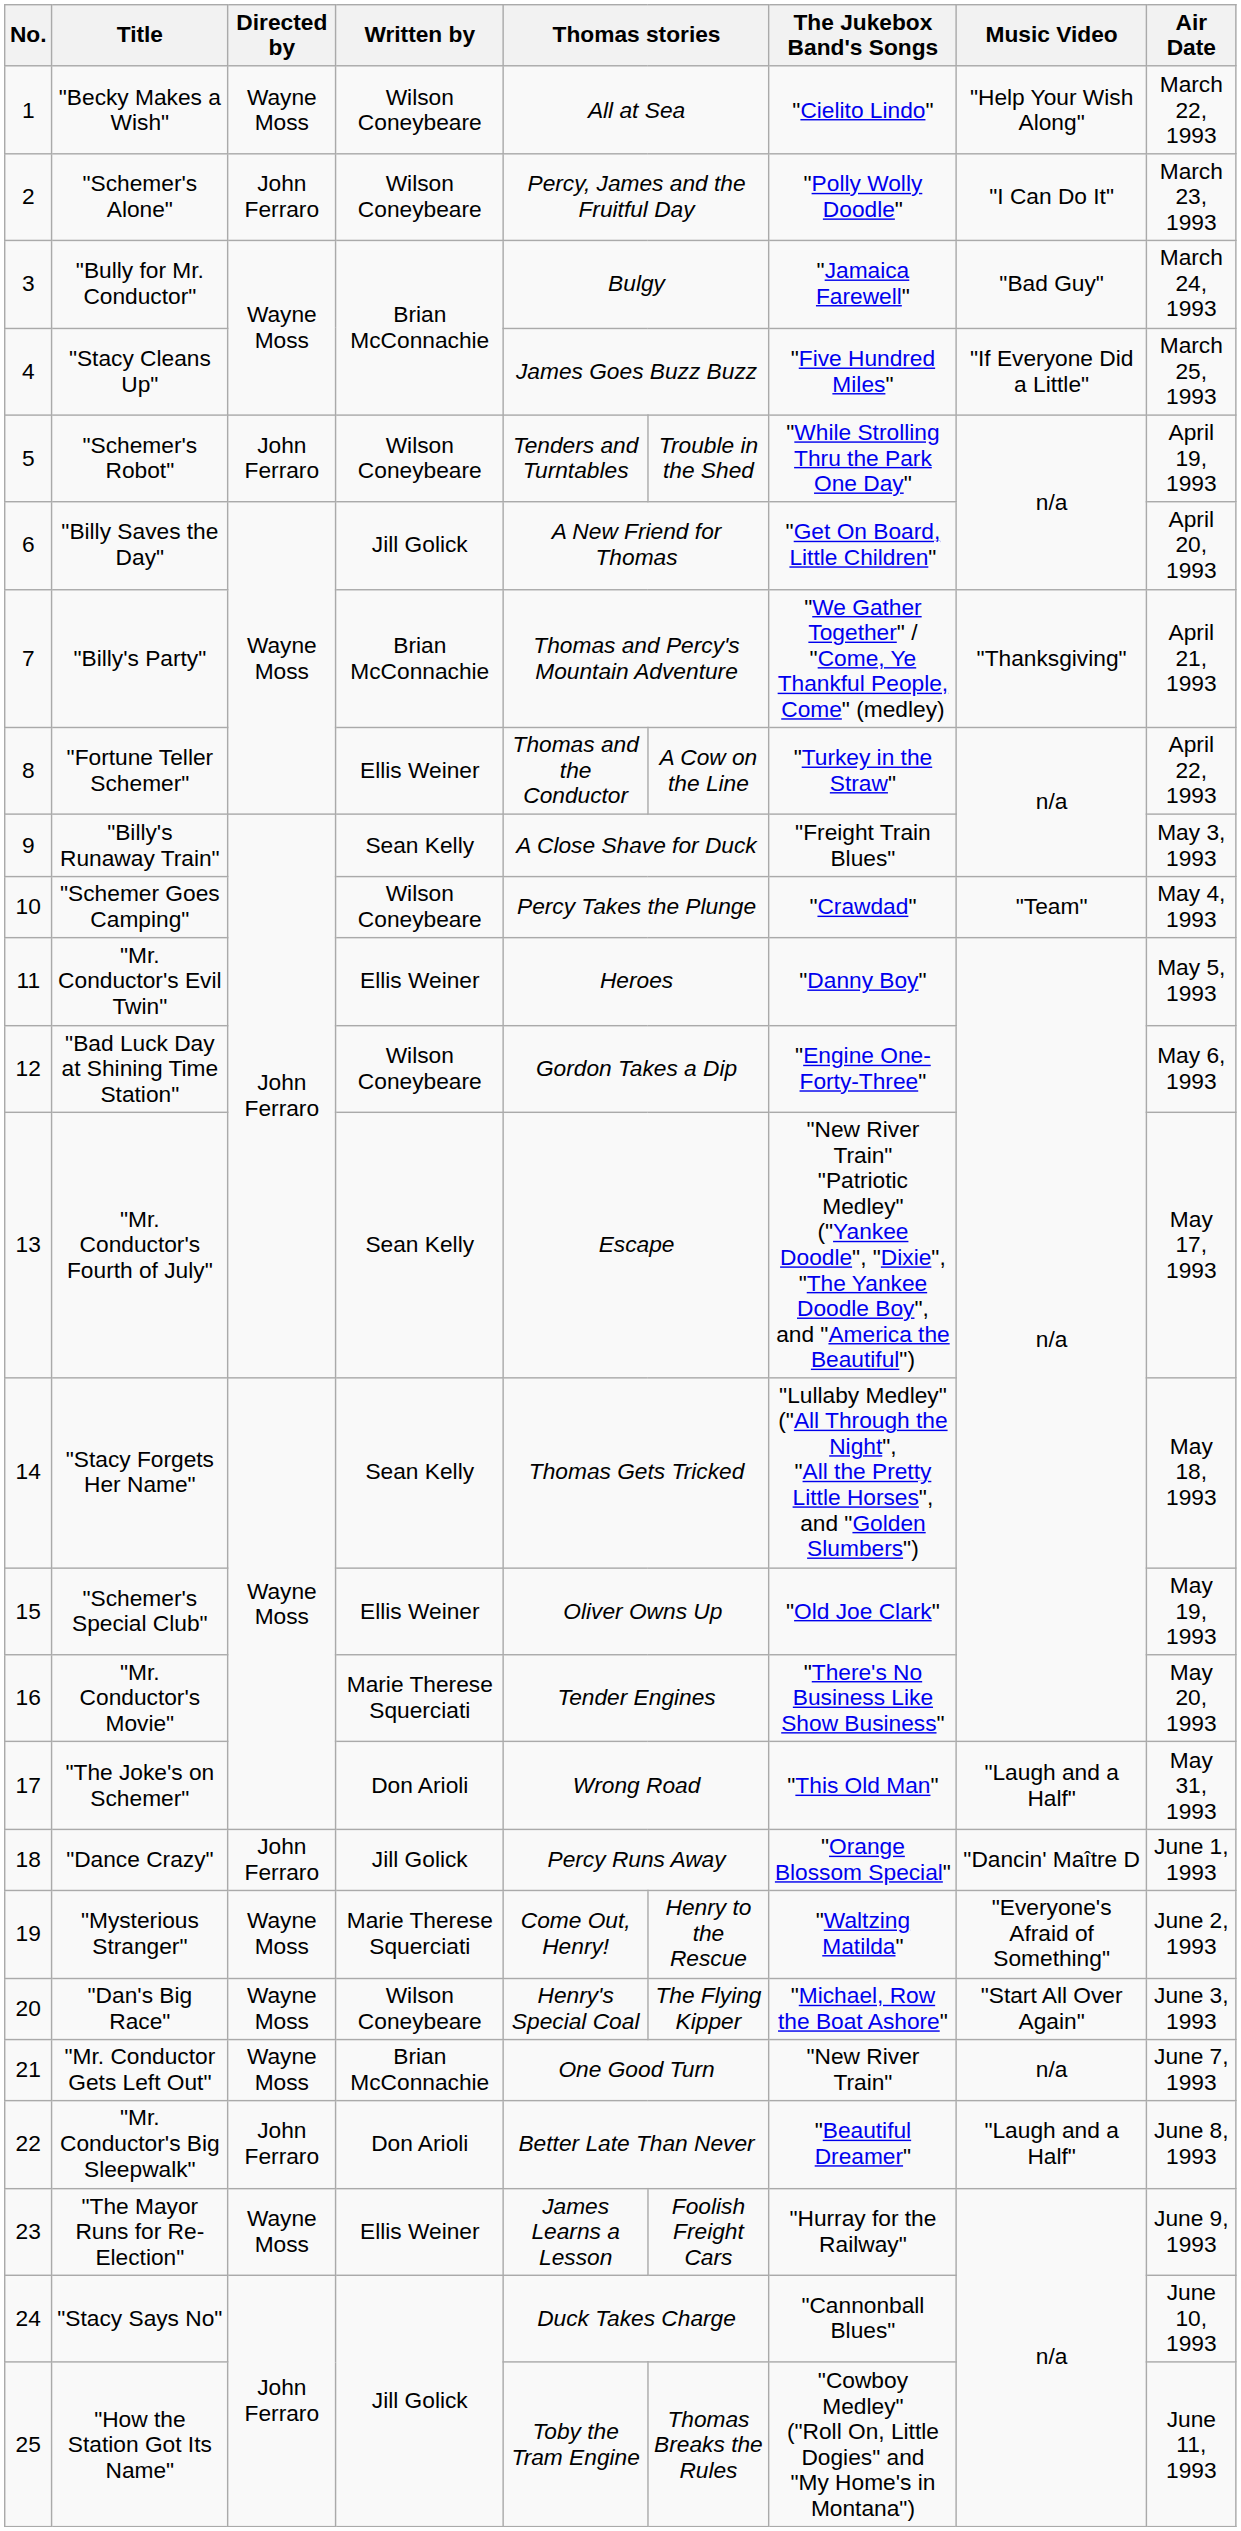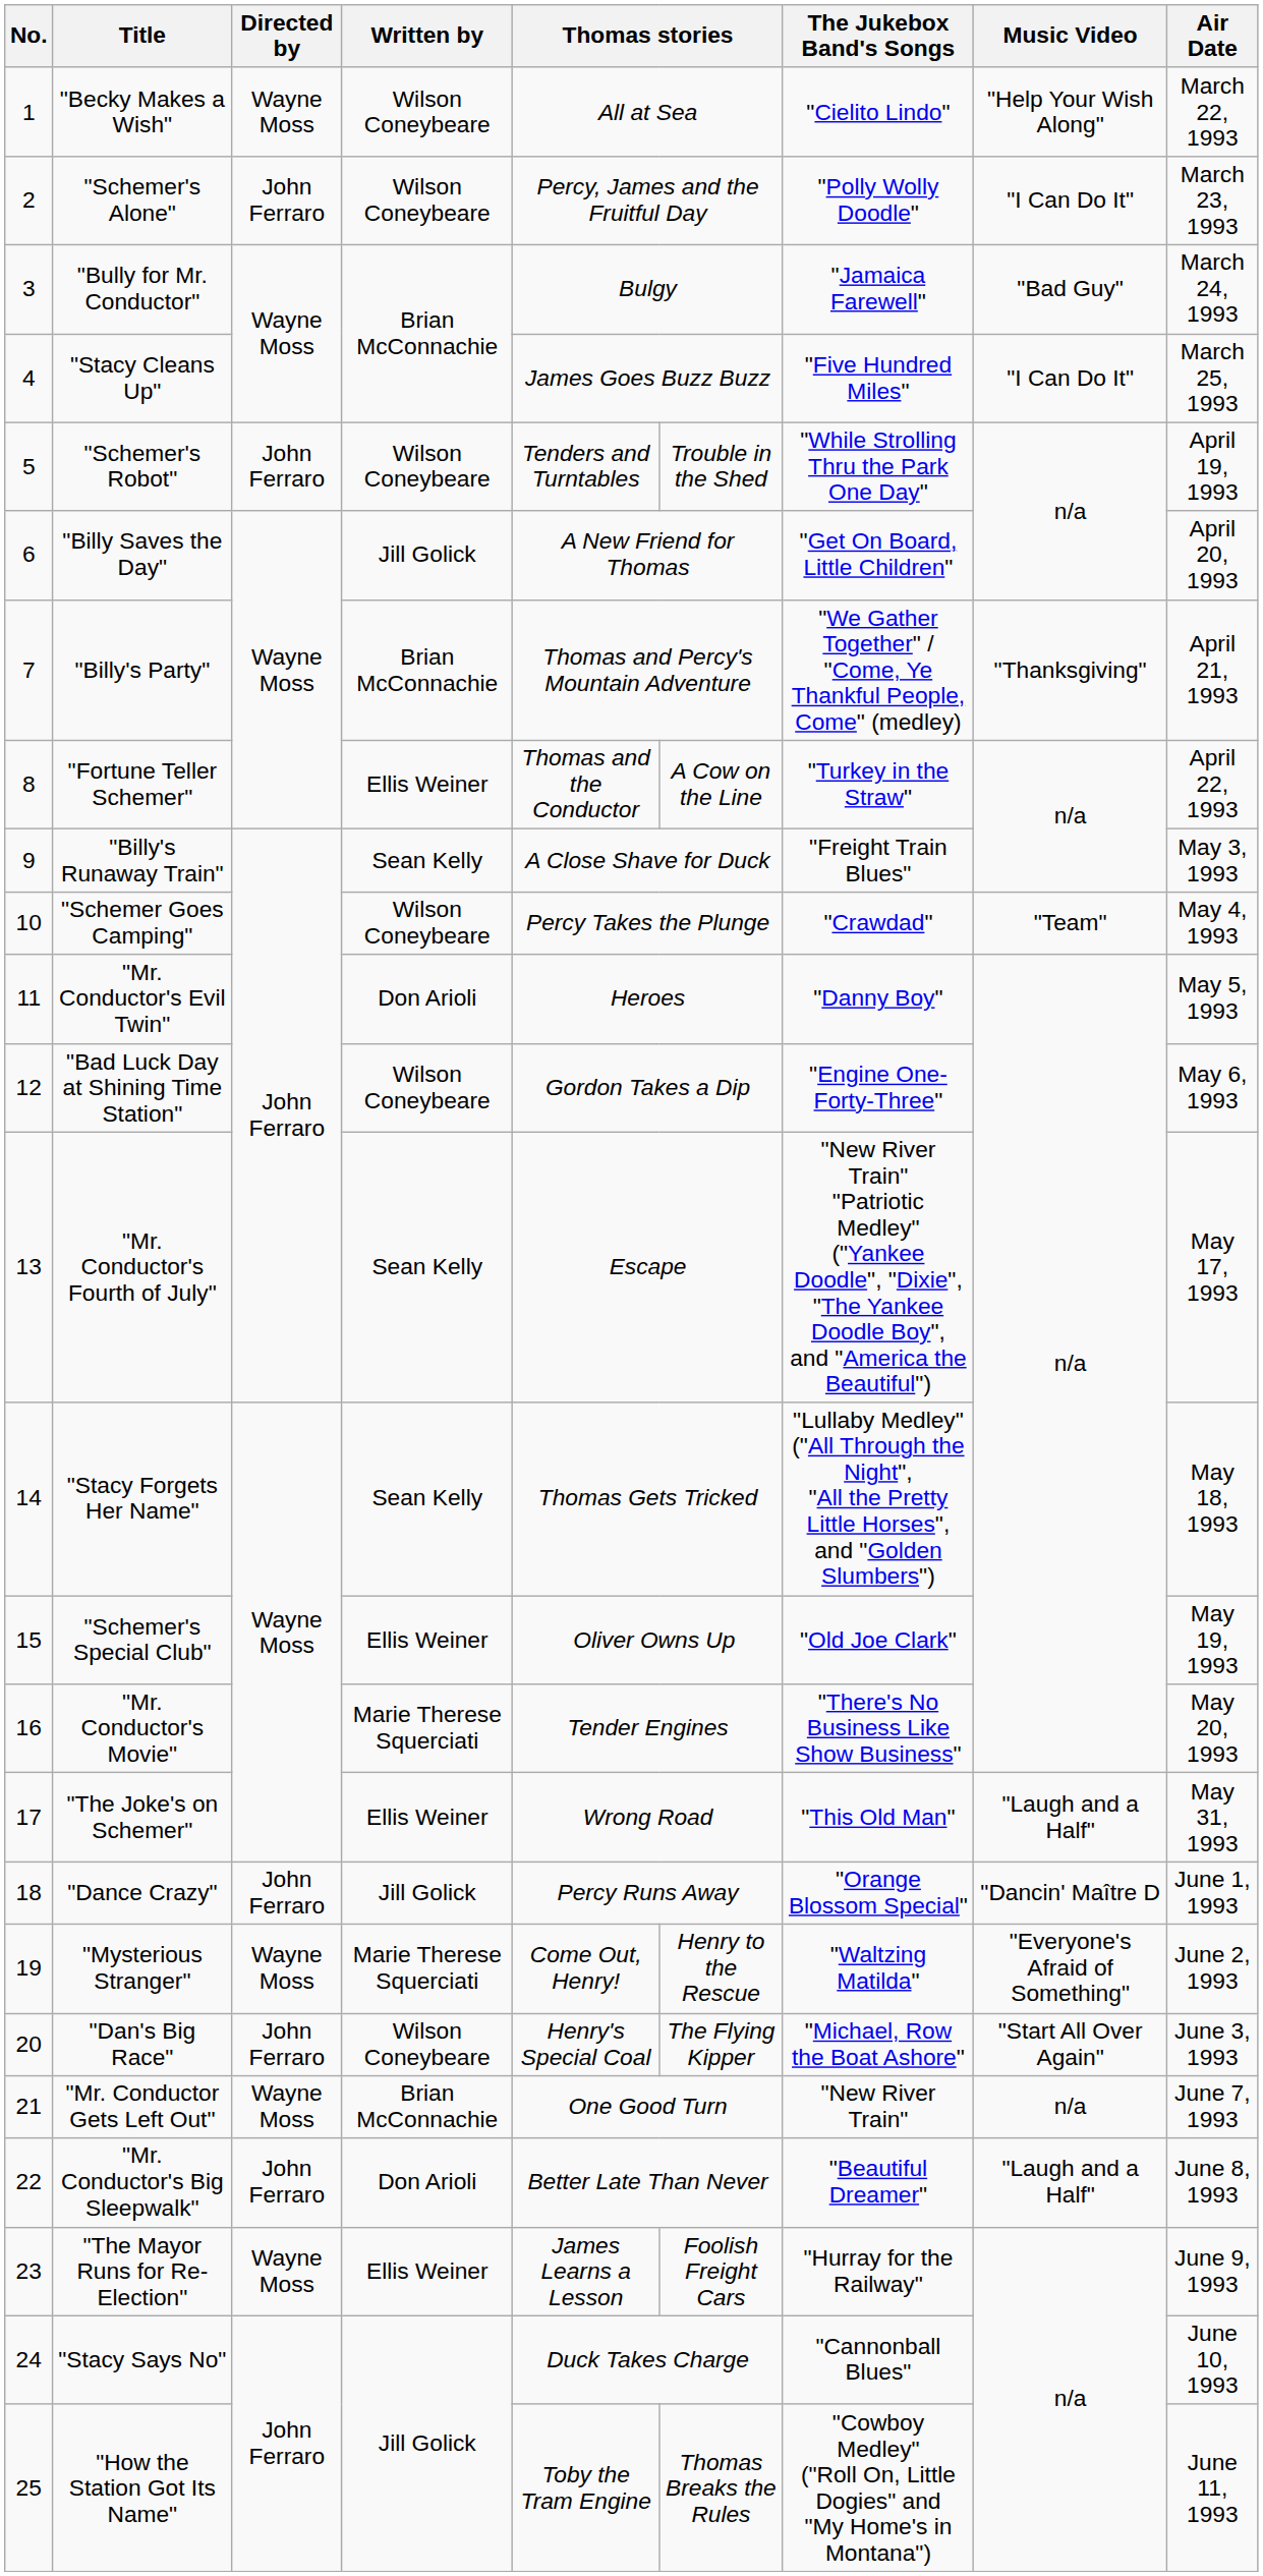"Stacy Cleans Up" | Music Video: "If Everyone Did a Little" -> "I Can Do It"
"Mr. Conductor's Evil Twin" | Written by: Ellis Weiner -> Don Arioli
"The Joke's on Schemer" | Written by: Don Arioli -> Ellis Weiner
"Dan's Big Race" | Directed by: Wayne Moss -> John Ferraro
